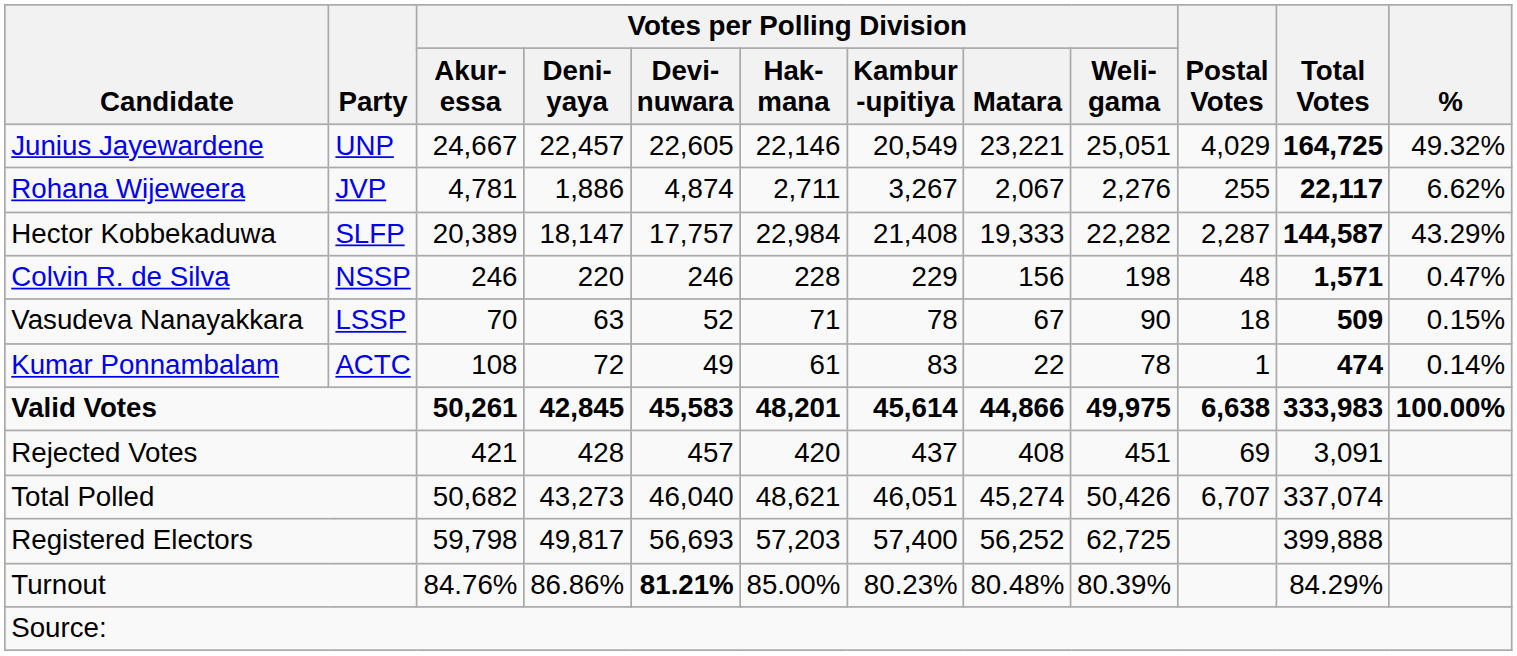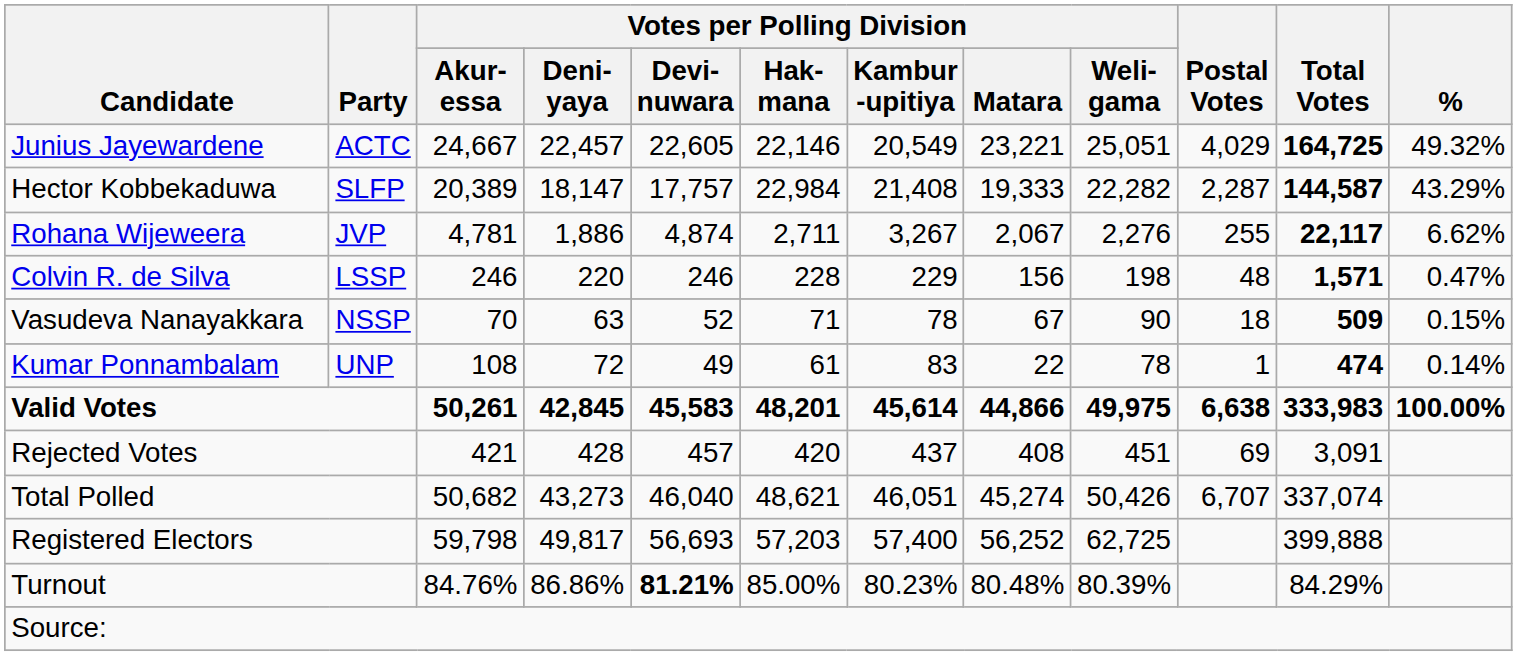Junius Jayewardene | Party: UNP -> ACTC
rows swapped: Hector Kobbekaduwa <-> Rohana Wijeweera
Colvin R. de Silva | Party: NSSP -> LSSP
Vasudeva Nanayakkara | Party: LSSP -> NSSP
Kumar Ponnambalam | Party: ACTC -> UNP
